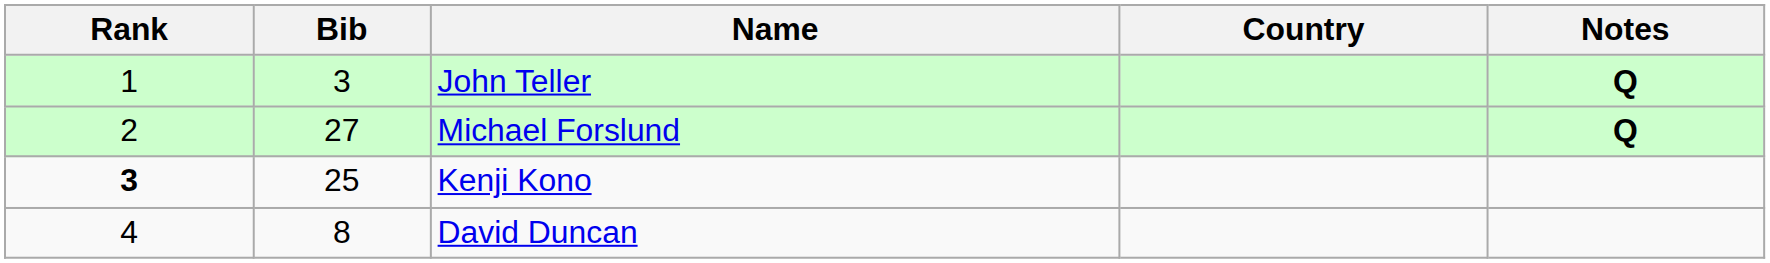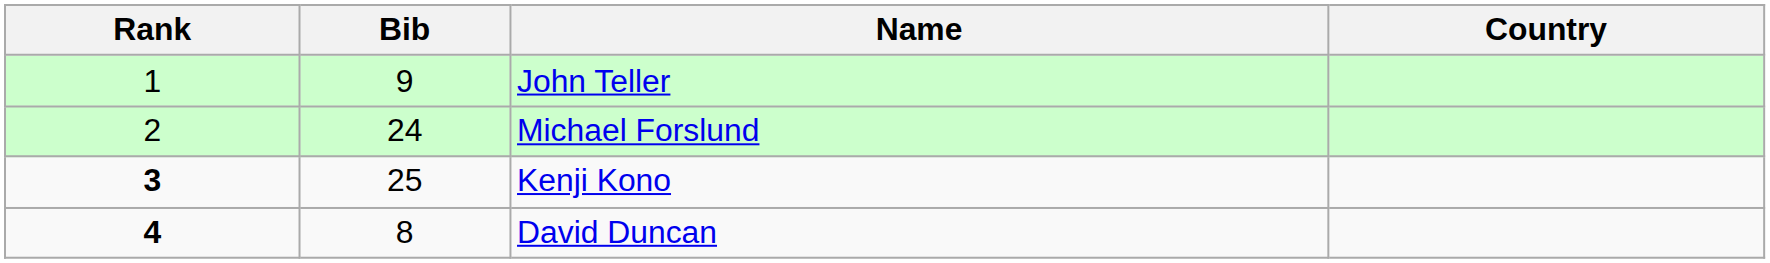- column: Notes | Q | Q
John Teller | Bib: 3 -> 9
Michael Forslund | Bib: 27 -> 24
David Duncan | Rank: normal -> bold
